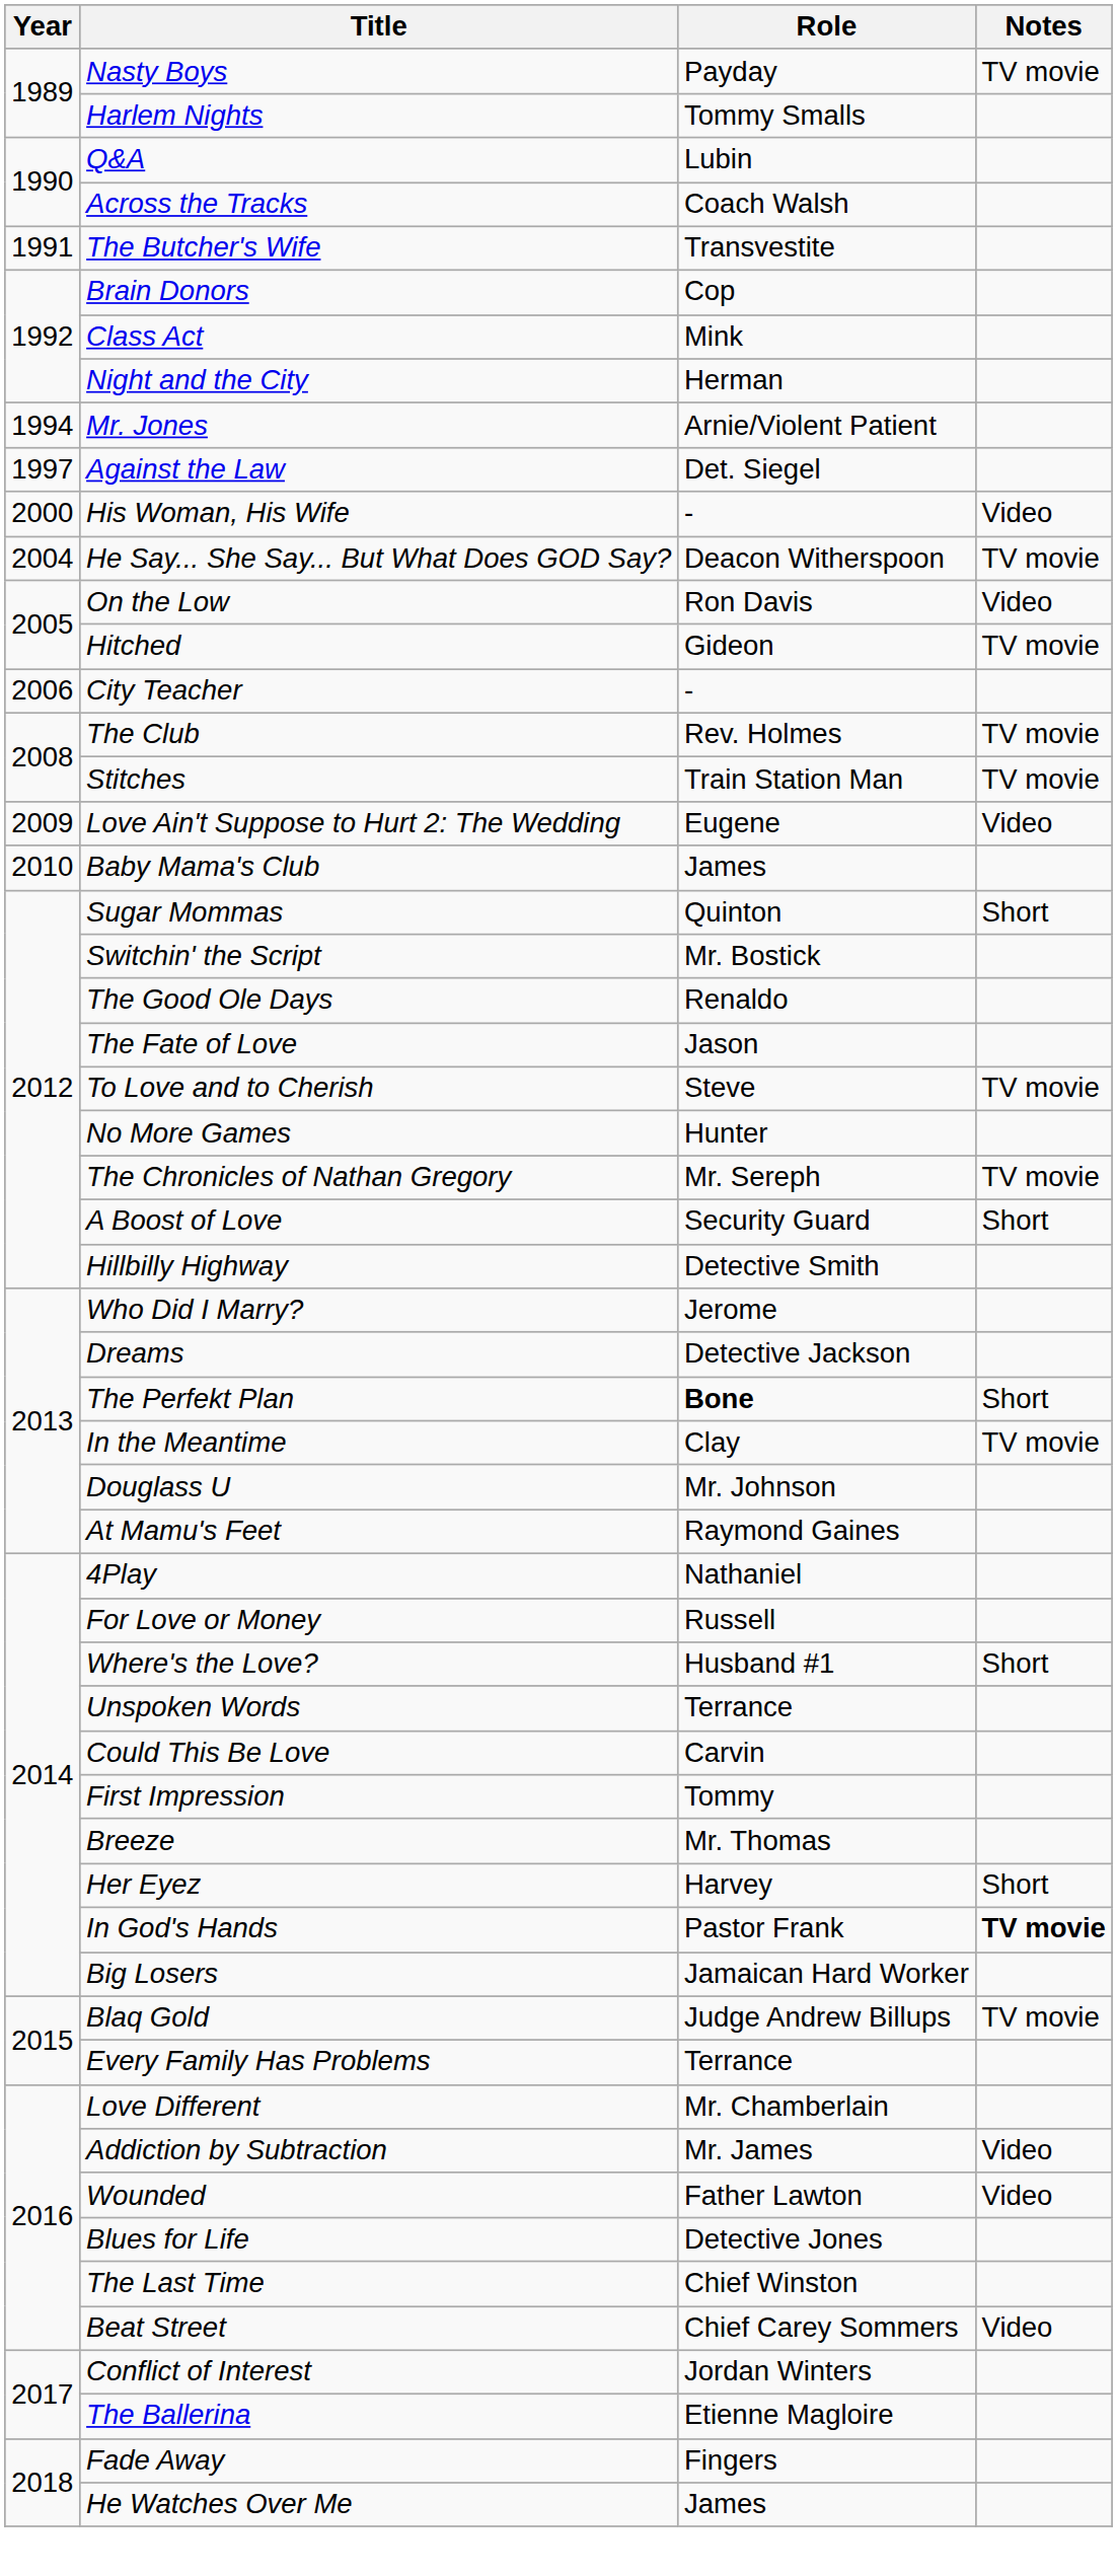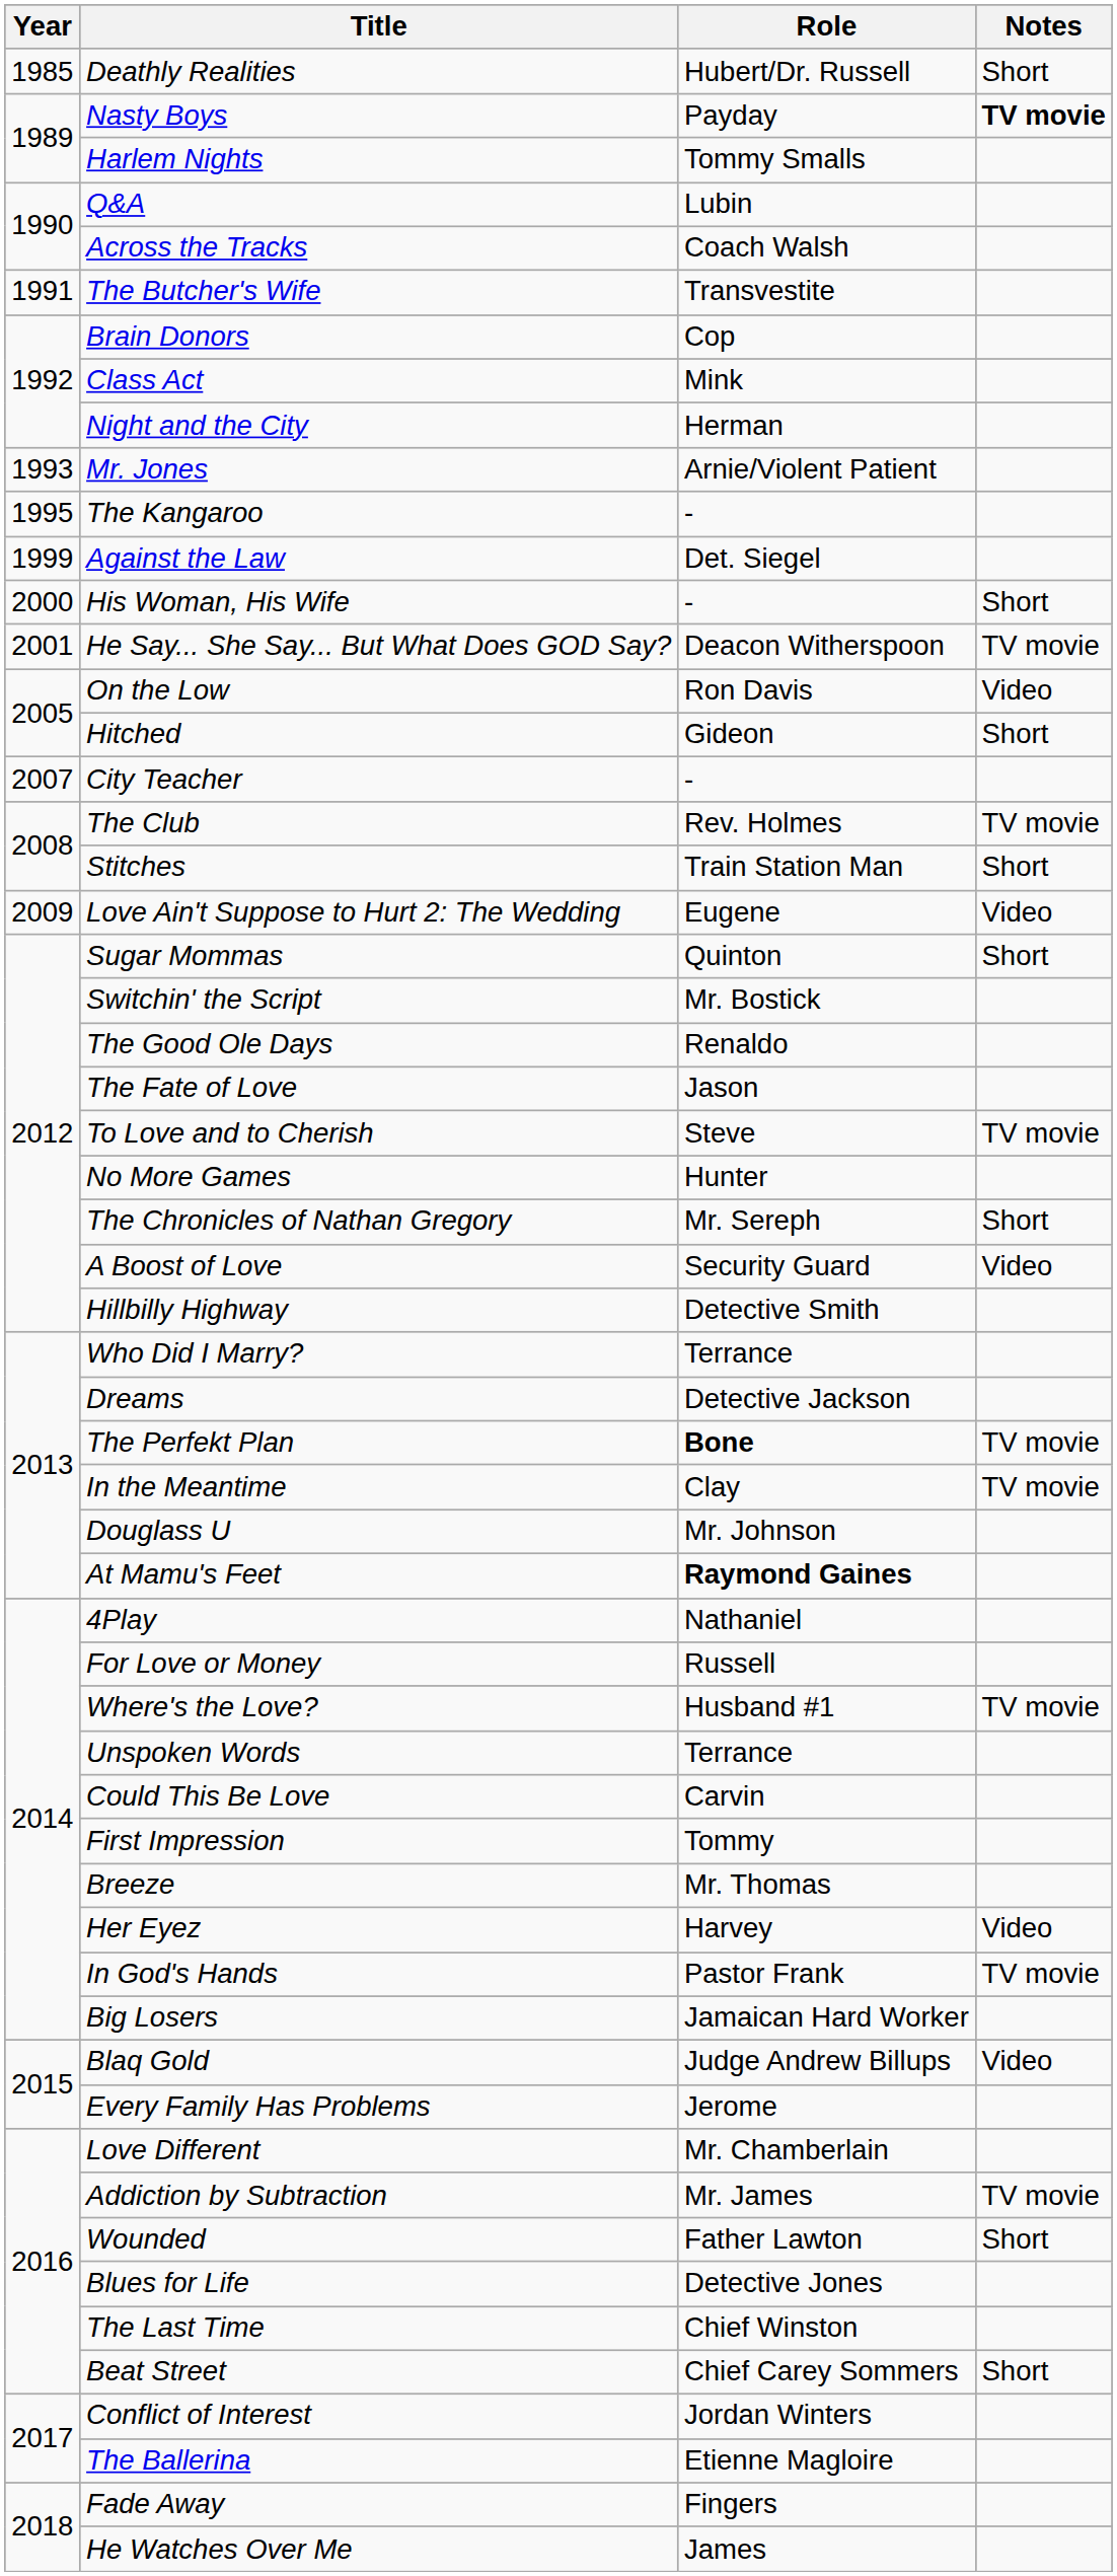+ row: 1985 | Deathly Realities | Hubert/Dr. Russell | Short
Nasty Boys | Notes: normal -> bold
Mr. Jones | Year: 1994 -> 1993
+ row: 1995 | The Kangaroo | -
Against the Law | Year: 1997 -> 1999
His Woman, His Wife | Notes: Video -> Short
He Say... She Say... But What Does GOD Say? | Year: 2004 -> 2001
Hitched | Notes: TV movie -> Short
City Teacher | Year: 2006 -> 2007
Stitches | Notes: TV movie -> Short
- row: 2010 | Baby Mama's Club | James
The Chronicles of Nathan Gregory | Notes: TV movie -> Short
A Boost of Love | Notes: Short -> Video
Who Did I Marry? | Role: Jerome -> Terrance
The Perfekt Plan | Notes: Short -> TV movie
At Mamu's Feet | Role: normal -> bold
Where's the Love? | Notes: Short -> TV movie
Her Eyez | Notes: Short -> Video
In God's Hands | Notes: bold -> normal
Blaq Gold | Notes: TV movie -> Video
Every Family Has Problems | Role: Terrance -> Jerome
Addiction by Subtraction | Notes: Video -> TV movie
Wounded | Notes: Video -> Short
Beat Street | Notes: Video -> Short
